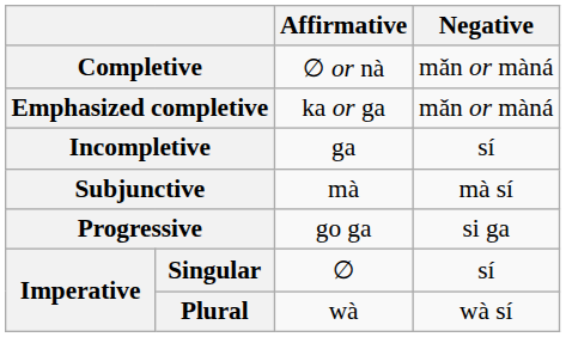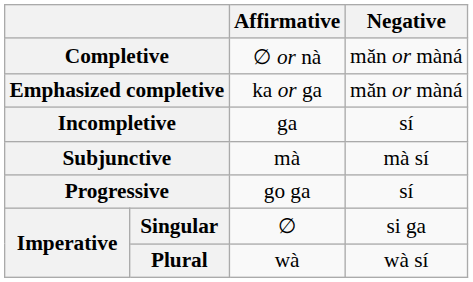Progressive | Negative: si ga -> sí
Singular | Negative: sí -> si ga
